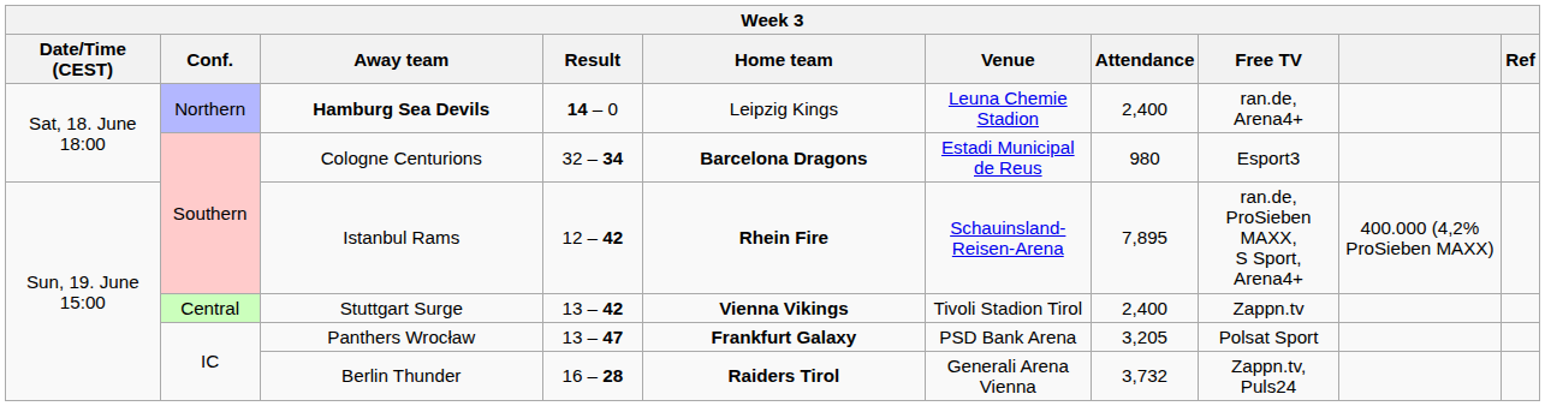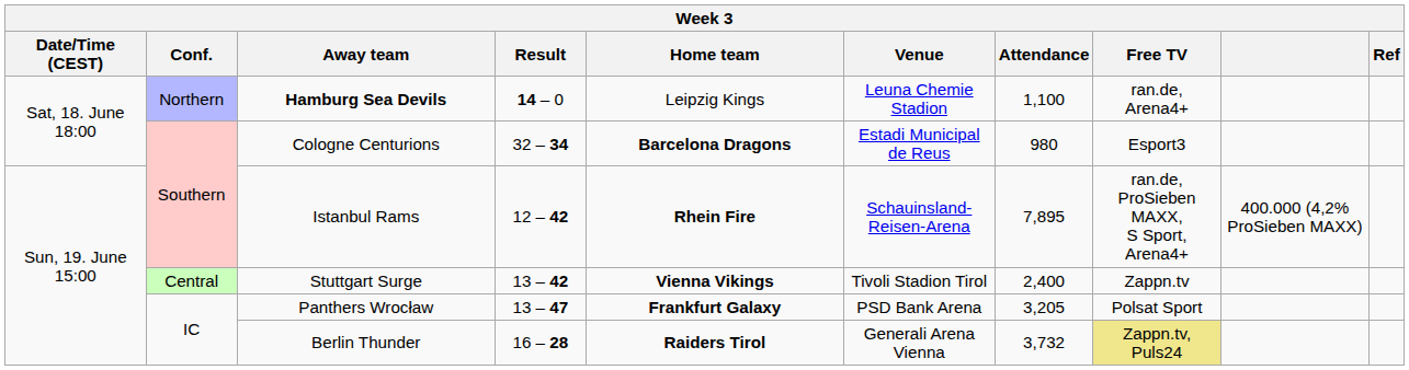Hamburg Sea Devils | Attendance: 2,400 -> 1,100
Berlin Thunder | Free TV: no background -> khaki background
